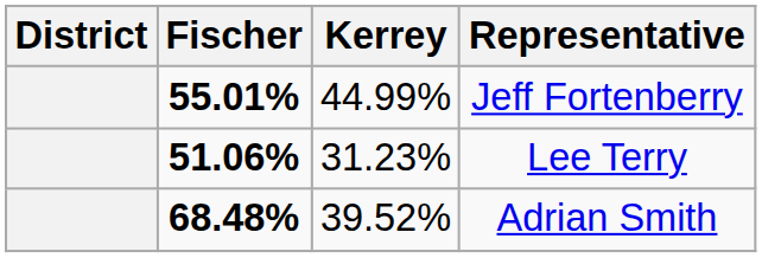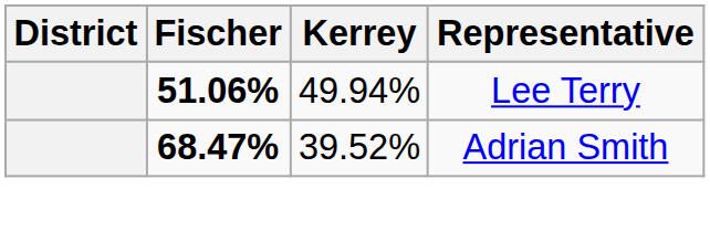- row: 55.01% | 44.99% | Jeff Fortenberry
Lee Terry | Kerrey: 31.23% -> 49.94%
Adrian Smith | Fischer: 68.48% -> 68.47%
